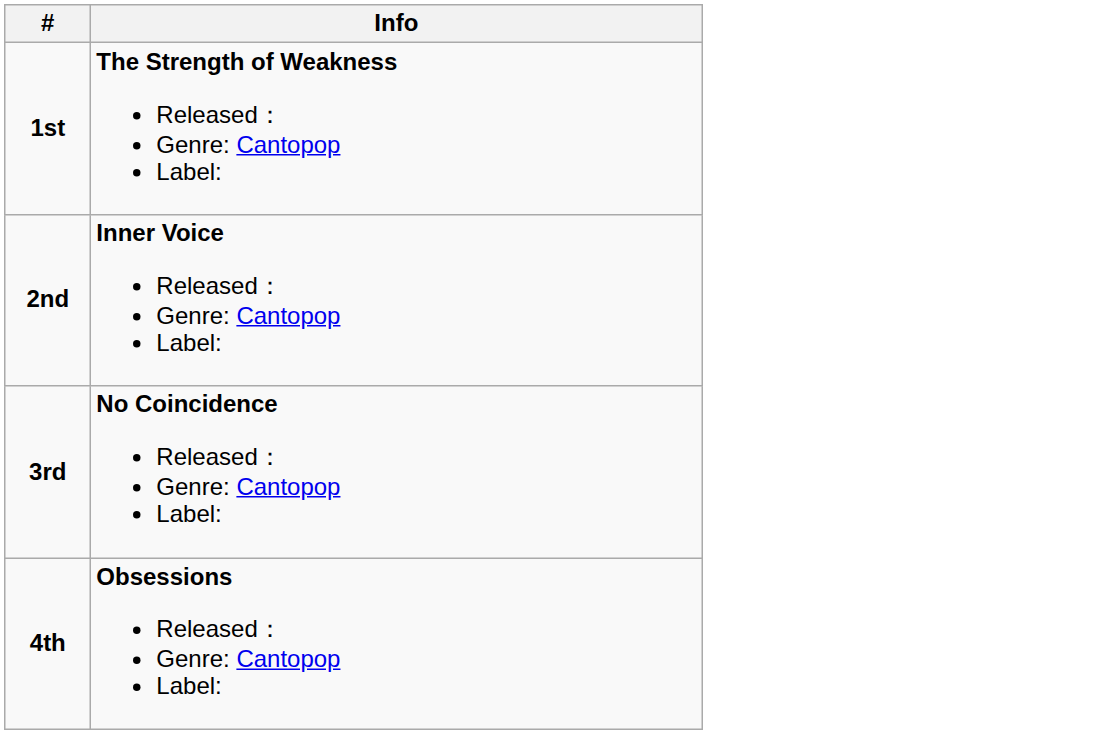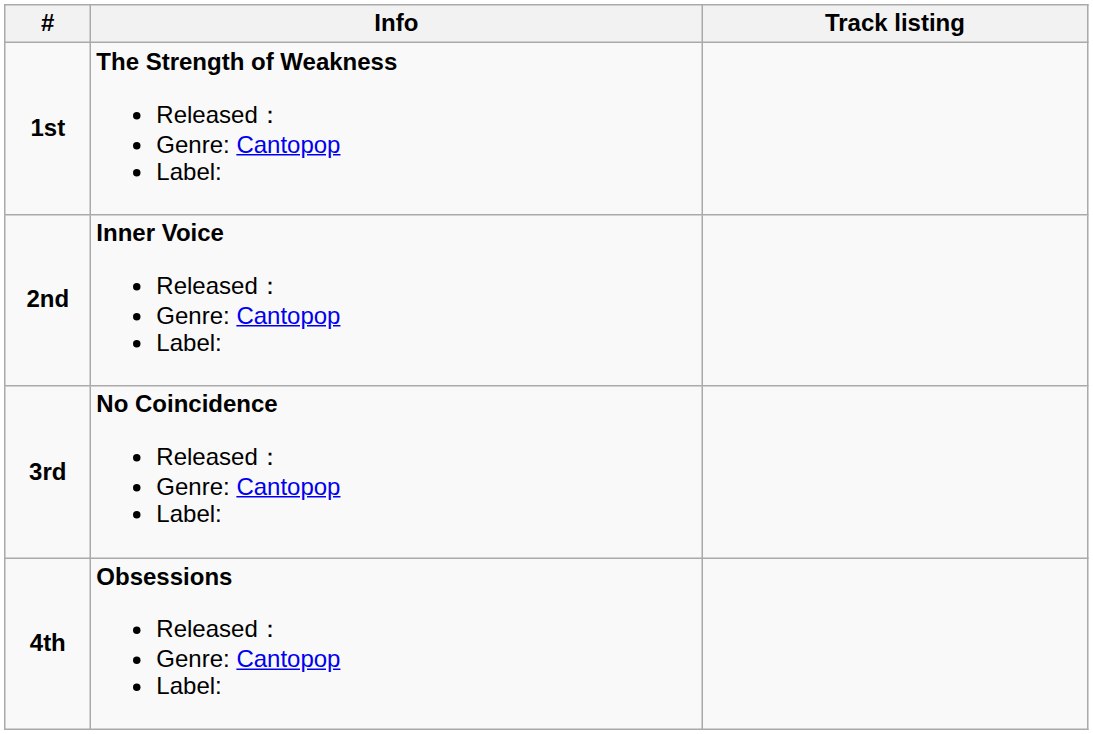+ column: Track listing
